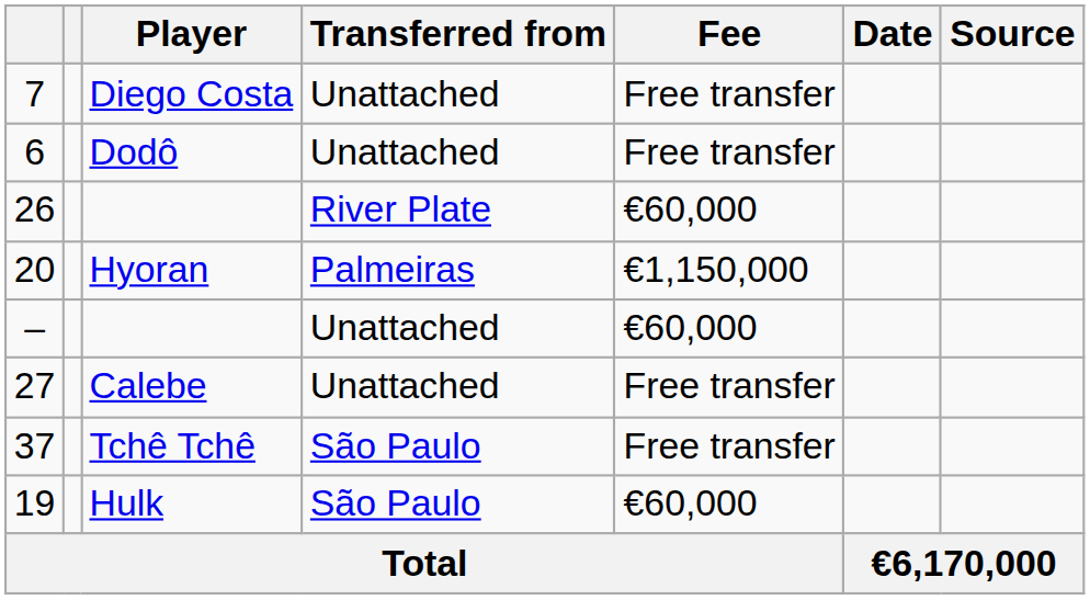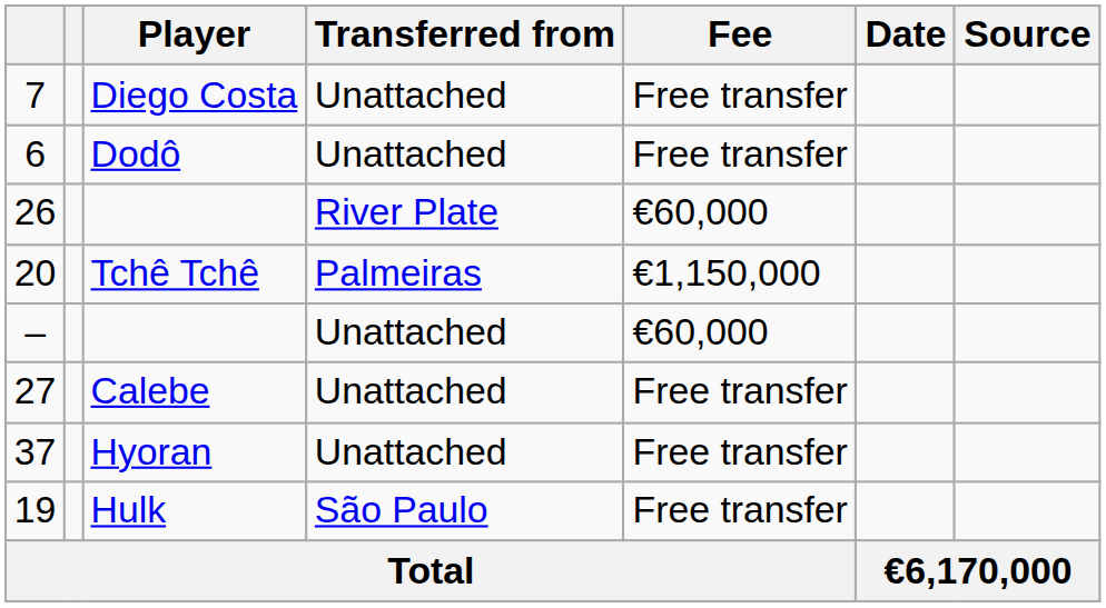20 | Player: Hyoran -> Tchê Tchê
37 | Player: Tchê Tchê -> Hyoran
37 | Transferred from: São Paulo -> Unattached
19 | Fee: €60,000 -> Free transfer
